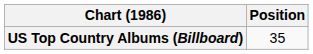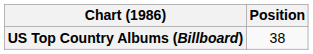US Top Country Albums (Billboard) | Position: 35 -> 38
